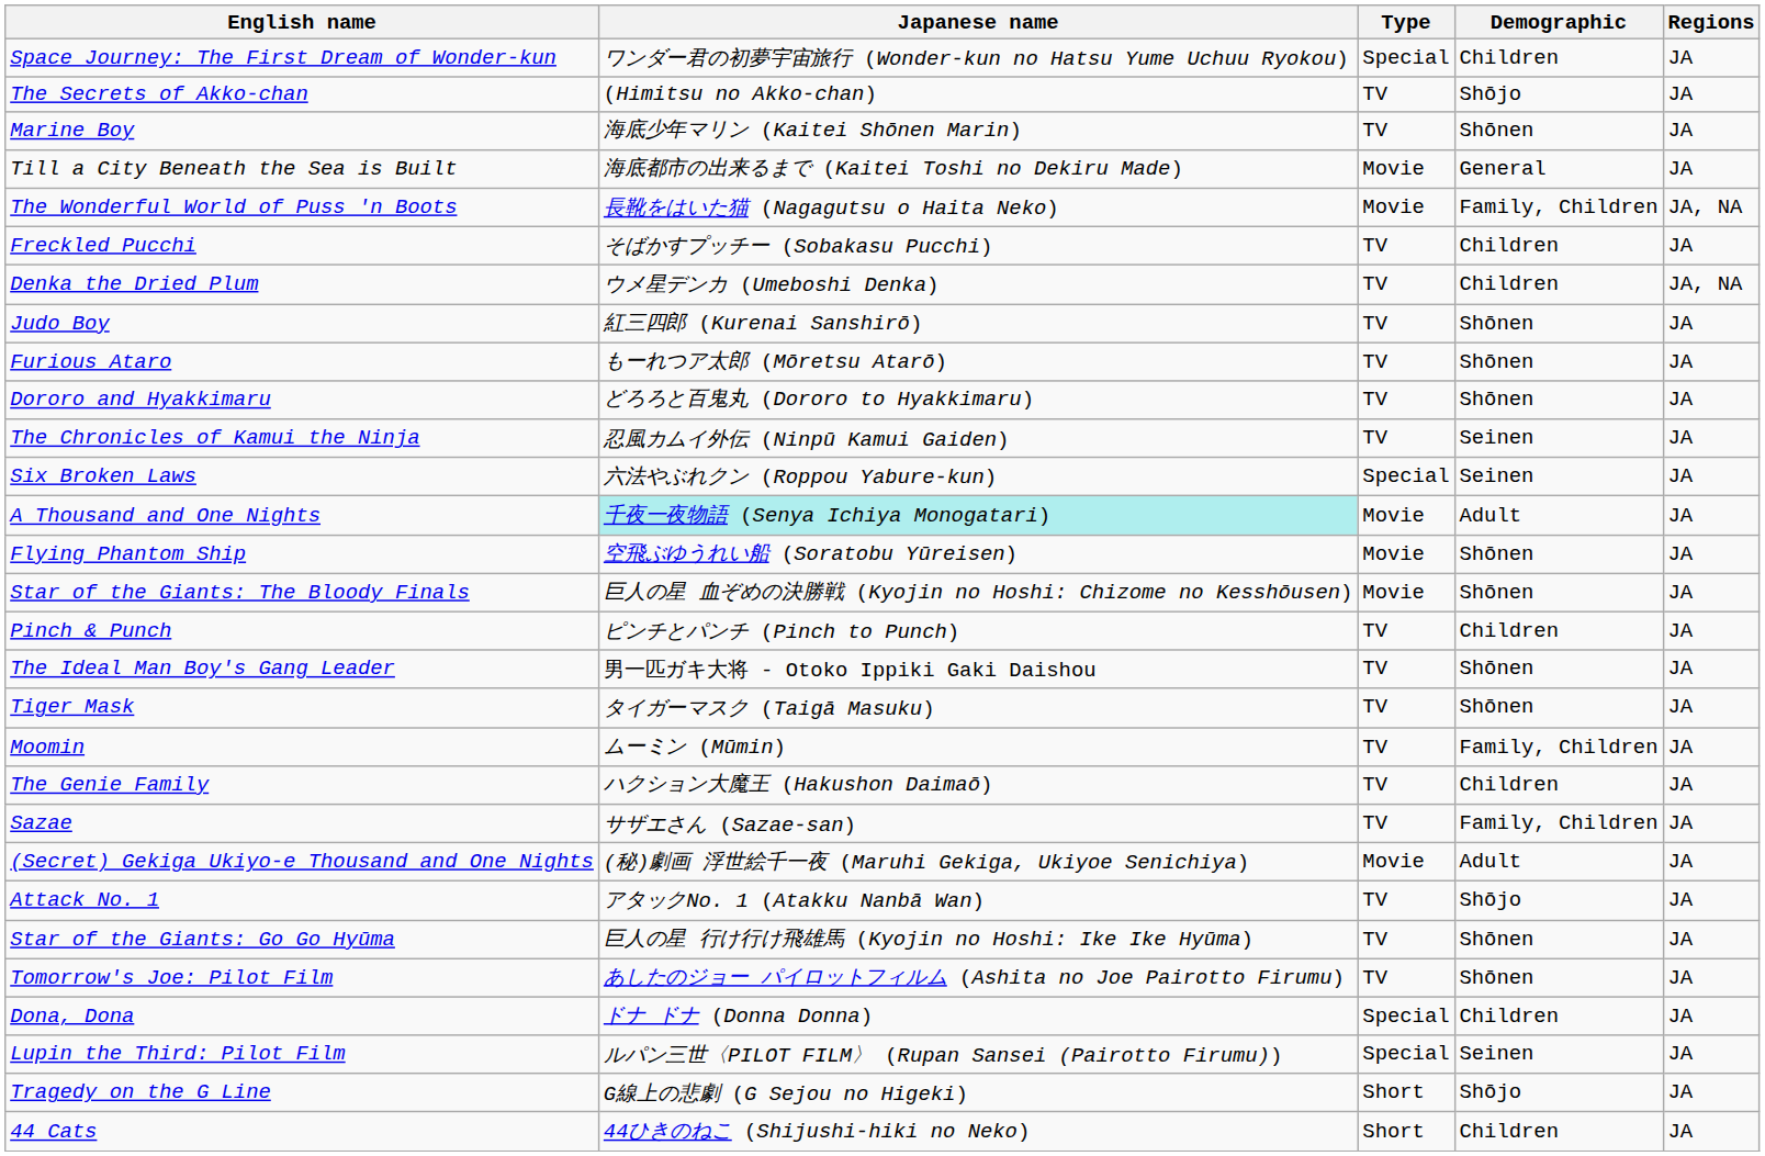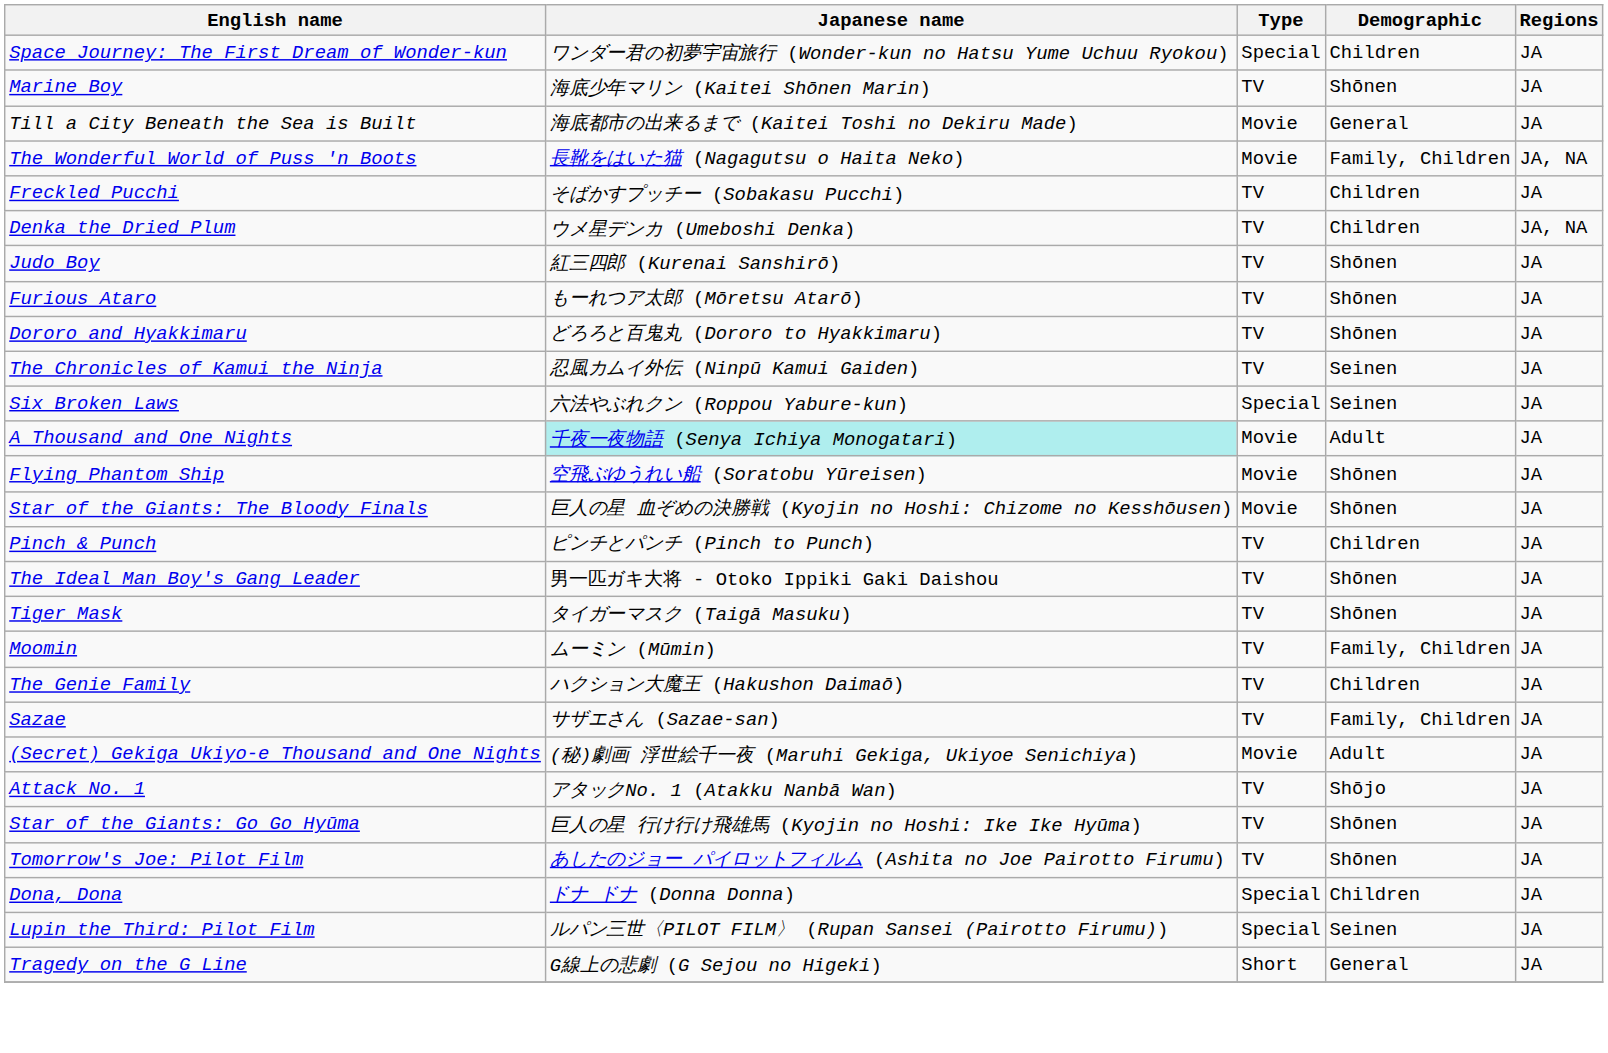- row: The Secrets of Akko-chan | (Himitsu no Akko-chan) | TV | Shōjo | JA
Tragedy on the G Line | Demographic: Shōjo -> General
- row: 44 Cats | 44ひきのねこ (Shijushi-hiki no Neko) | Short | Children | JA
